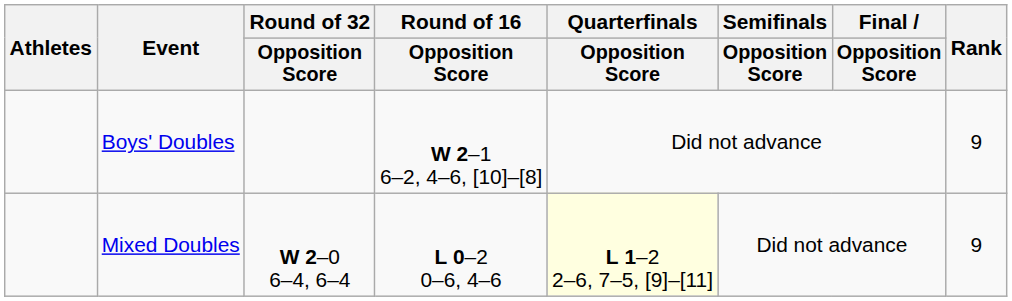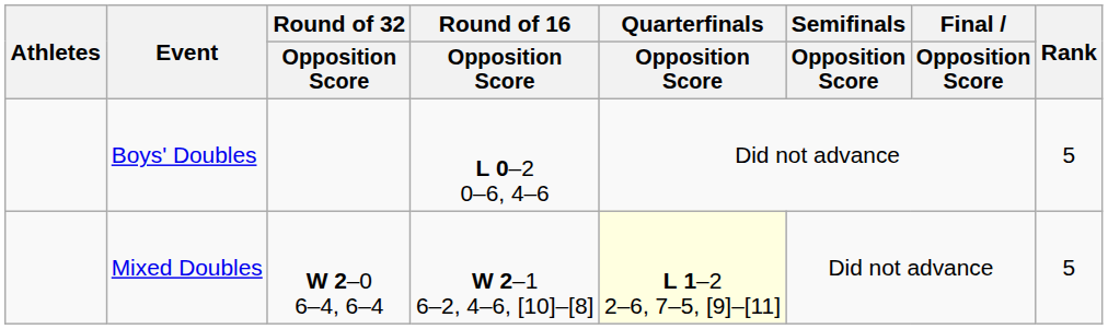Boys' Doubles | Round of 16 / Opposition Score: W 2–1 6–2, 4–6, [10]–[8] -> L 0–2 0–6, 4–6
Boys' Doubles | Rank: 9 -> 5
Mixed Doubles | Round of 16 / Opposition Score: L 0–2 0–6, 4–6 -> W 2–1 6–2, 4–6, [10]–[8]
Mixed Doubles | Rank: 9 -> 5
